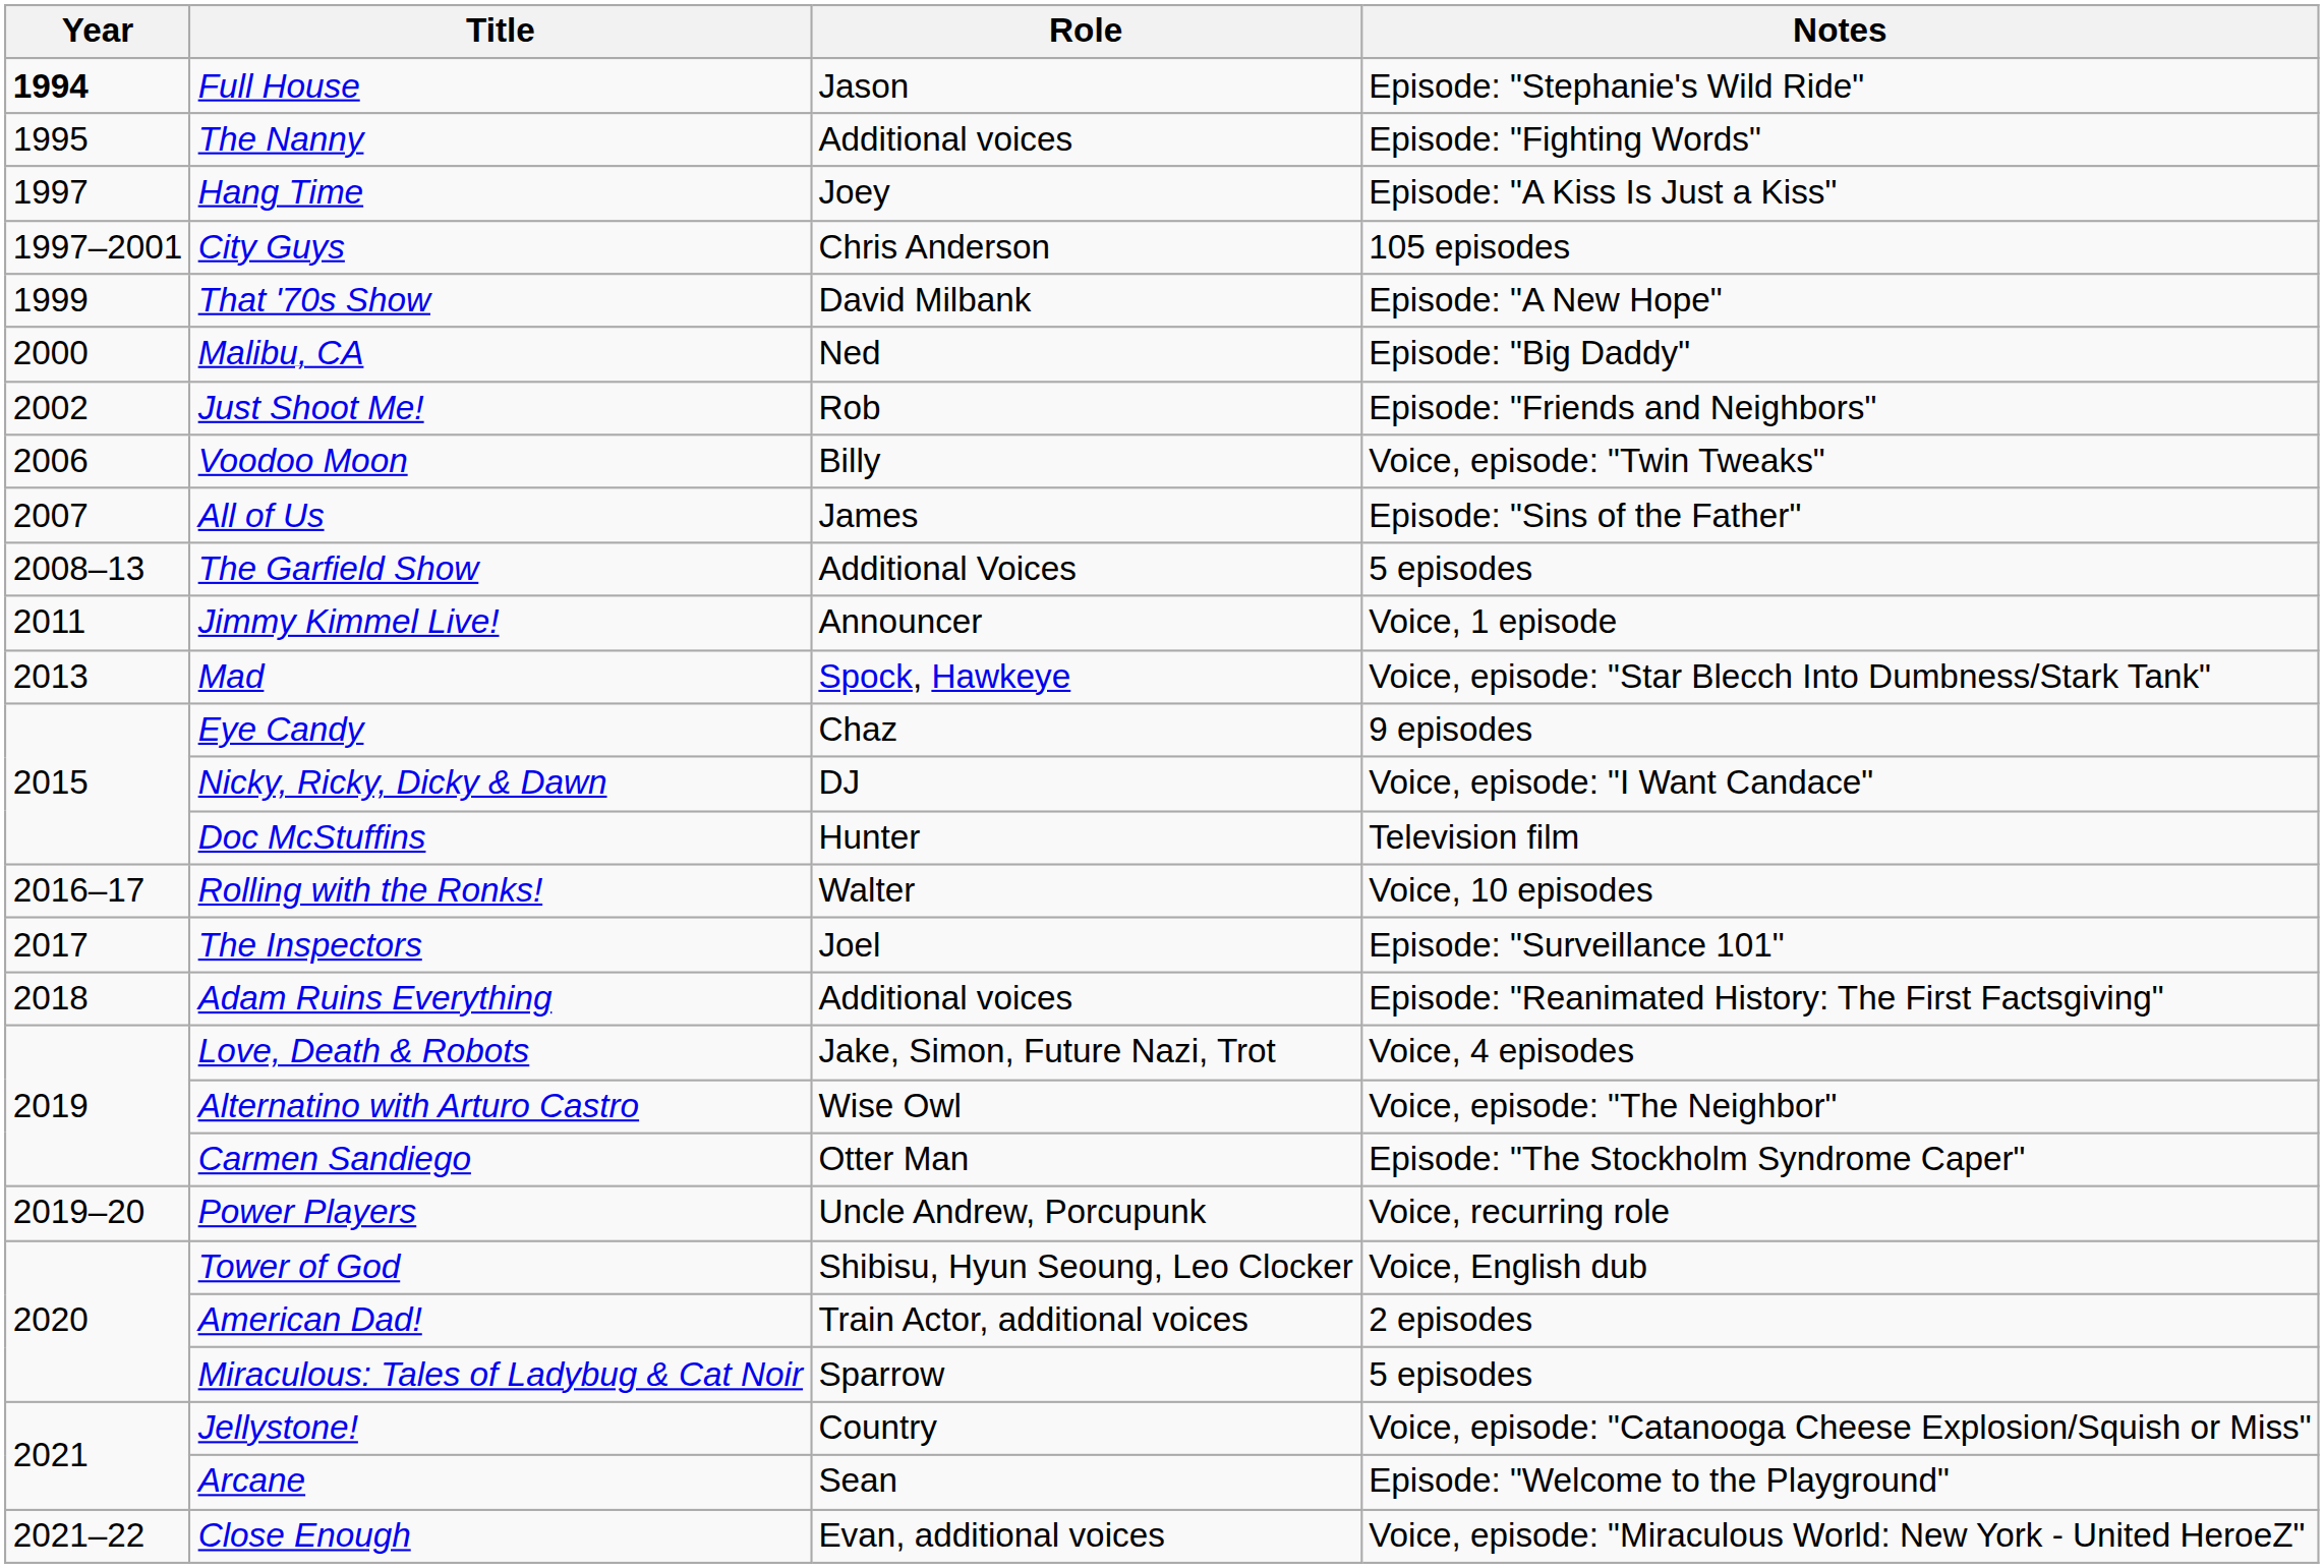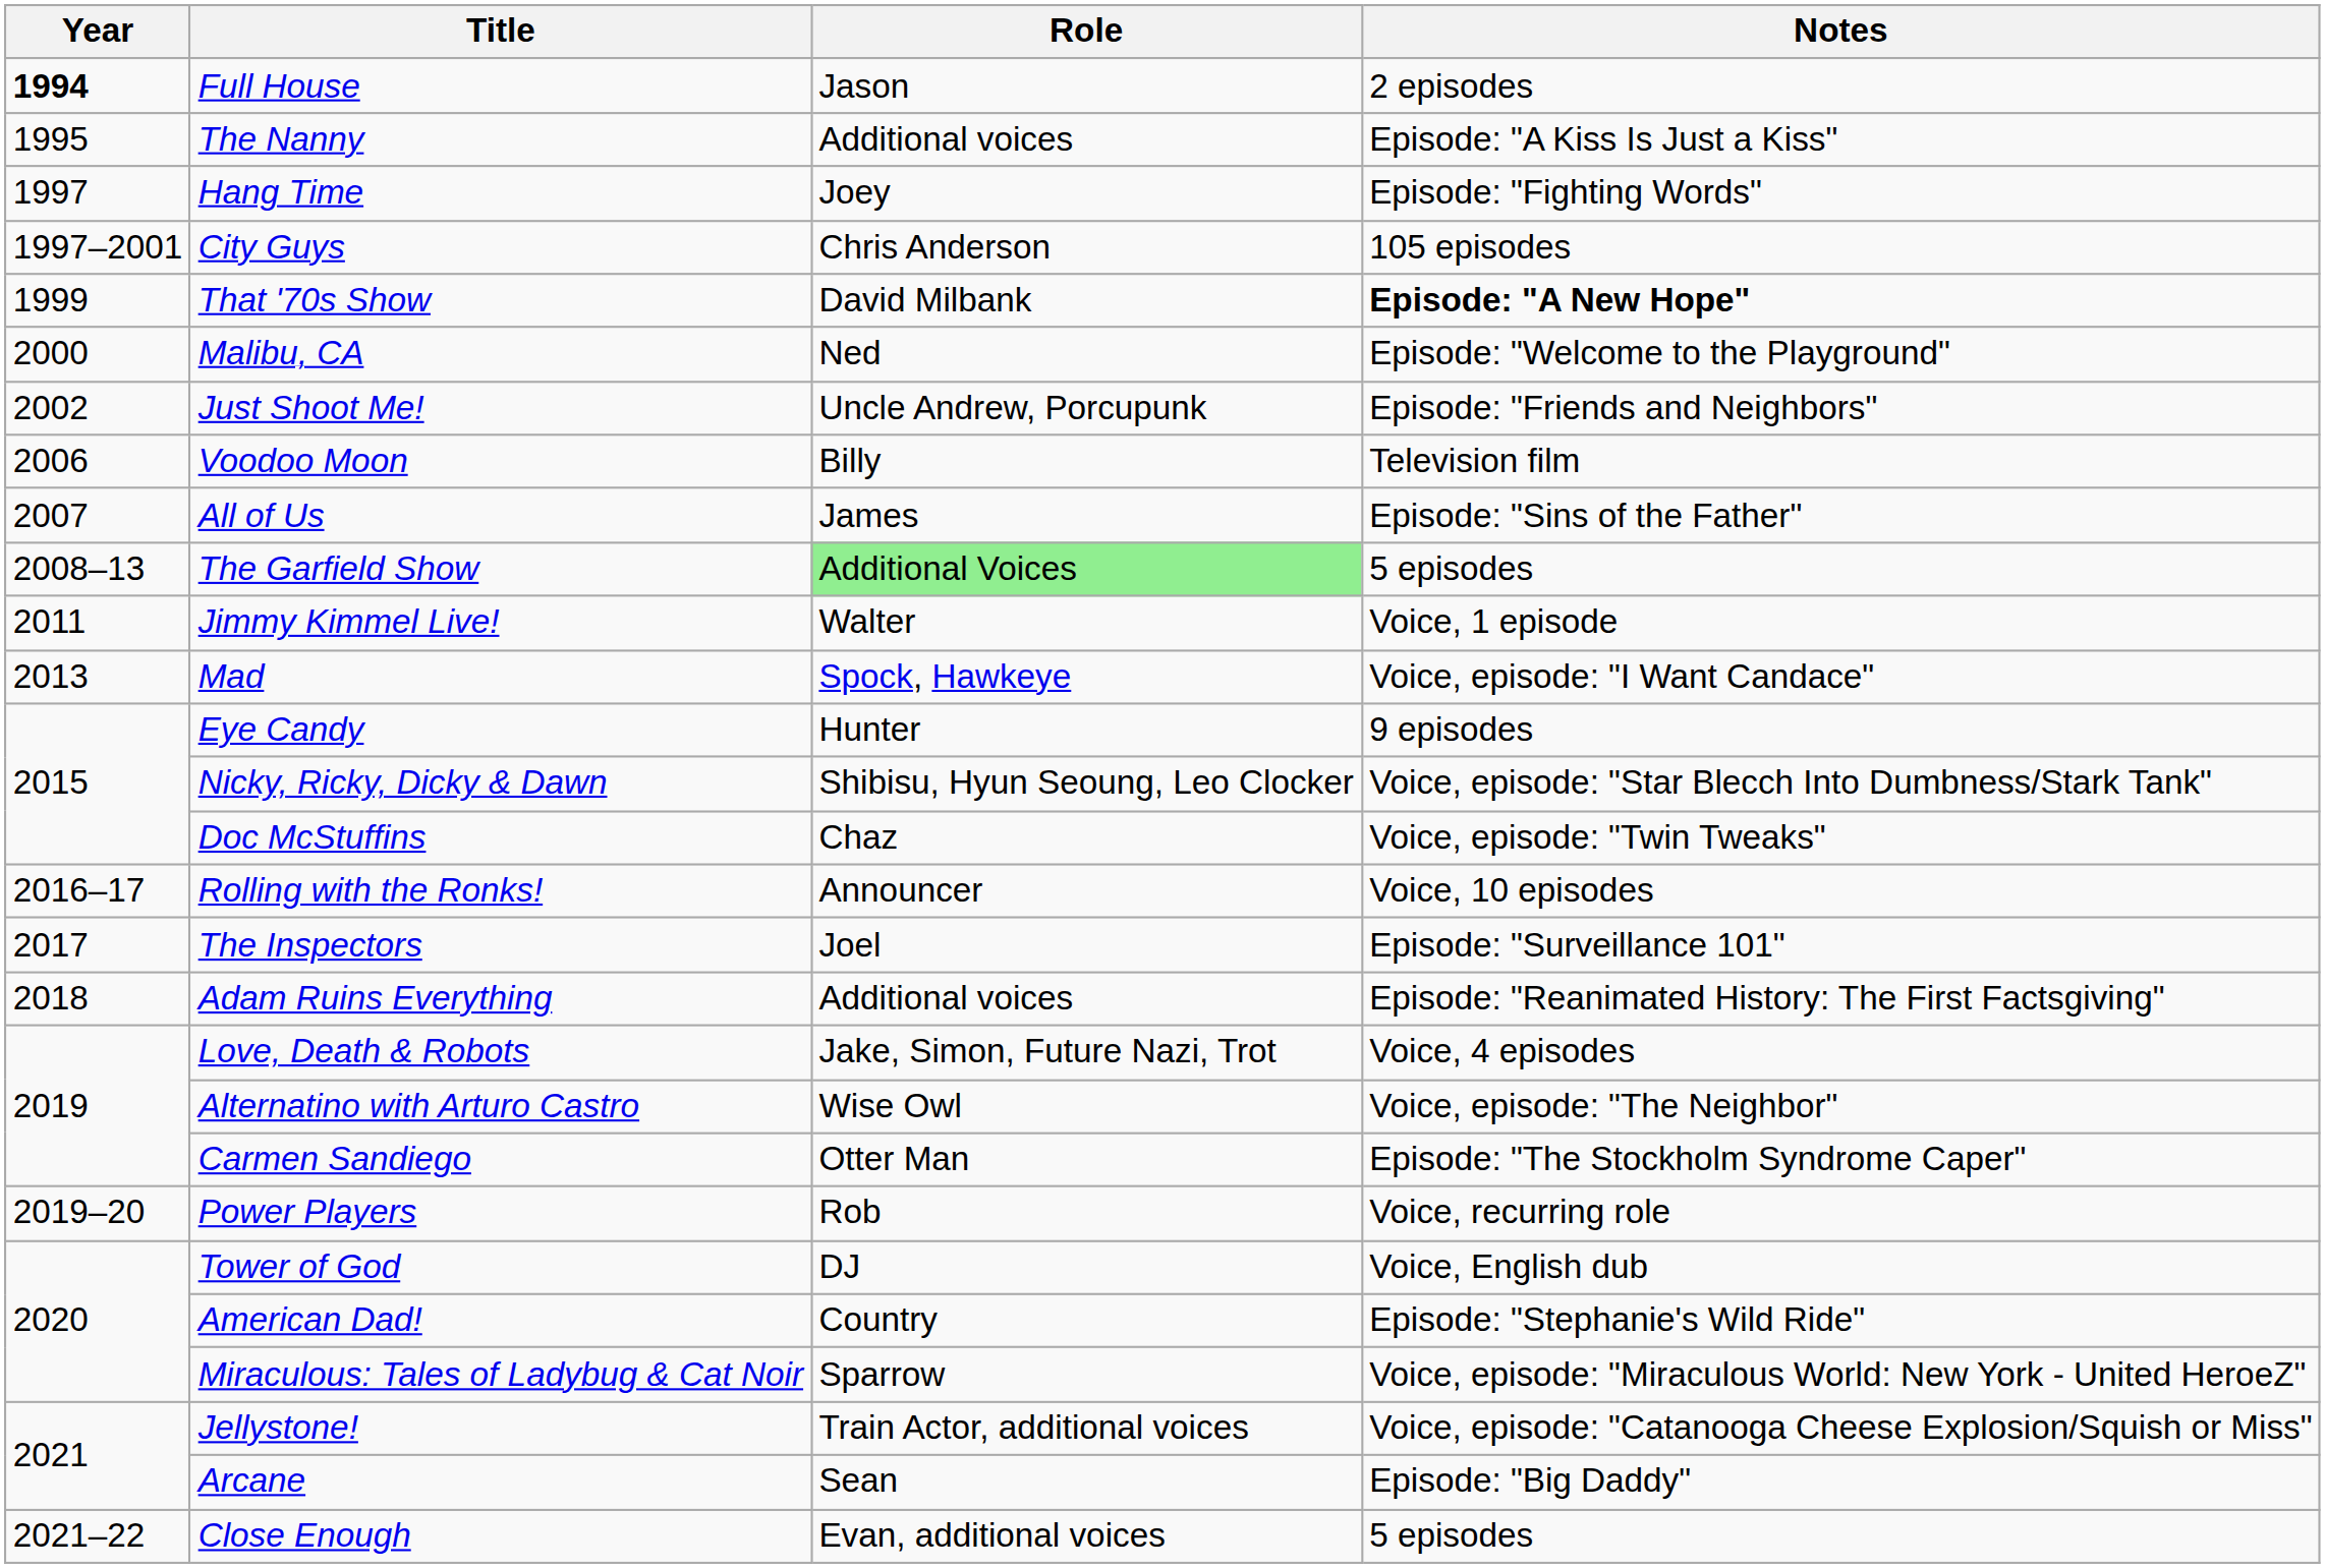Full House | Notes: Episode: "Stephanie's Wild Ride" -> 2 episodes
The Nanny | Notes: Episode: "Fighting Words" -> Episode: "A Kiss Is Just a Kiss"
Hang Time | Notes: Episode: "A Kiss Is Just a Kiss" -> Episode: "Fighting Words"
That '70s Show | Notes: normal -> bold
Malibu, CA | Notes: Episode: "Big Daddy" -> Episode: "Welcome to the Playground"
Just Shoot Me! | Role: Rob -> Uncle Andrew, Porcupunk
Voodoo Moon | Notes: Voice, episode: "Twin Tweaks" -> Television film
The Garfield Show | Role: no background -> lightgreen background
Jimmy Kimmel Live! | Role: Announcer -> Walter
Mad | Notes: Voice, episode: "Star Blecch Into Dumbness/Stark Tank" -> Voice, episode: "I Want Candace"
Eye Candy | Role: Chaz -> Hunter
Nicky, Ricky, Dicky & Dawn | Role: DJ -> Shibisu, Hyun Seoung, Leo Clocker
Nicky, Ricky, Dicky & Dawn | Notes: Voice, episode: "I Want Candace" -> Voice, episode: "Star Blecch Into Dumbness/Stark Tank"
Doc McStuffins | Role: Hunter -> Chaz
Doc McStuffins | Notes: Television film -> Voice, episode: "Twin Tweaks"
Rolling with the Ronks! | Role: Walter -> Announcer
Power Players | Role: Uncle Andrew, Porcupunk -> Rob
Tower of God | Role: Shibisu, Hyun Seoung, Leo Clocker -> DJ
American Dad! | Role: Train Actor, additional voices -> Country
American Dad! | Notes: 2 episodes -> Episode: "Stephanie's Wild Ride"
Miraculous: Tales of Ladybug & Cat Noir | Notes: 5 episodes -> Voice, episode: "Miraculous World: New York - United HeroeZ"
Jellystone! | Role: Country -> Train Actor, additional voices
Arcane | Notes: Episode: "Welcome to the Playground" -> Episode: "Big Daddy"
Close Enough | Notes: Voice, episode: "Miraculous World: New York - United HeroeZ" -> 5 episodes
